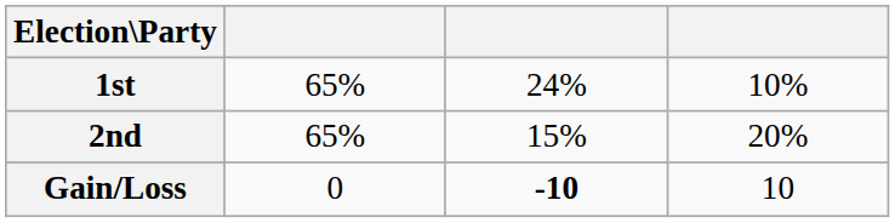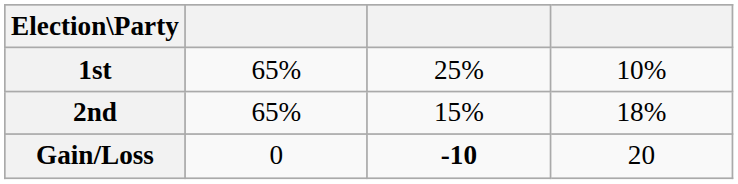1st | column 3: 24% -> 25%
2nd | column 4: 20% -> 18%
Gain/Loss | column 4: 10 -> 20
